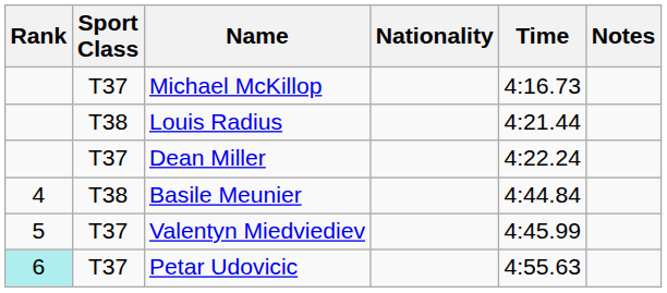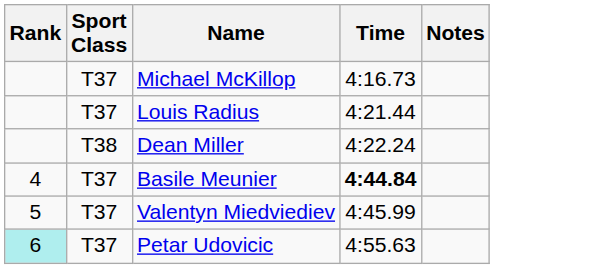- column: Nationality
Louis Radius | Sport Class: T38 -> T37
Dean Miller | Sport Class: T37 -> T38
Basile Meunier | Sport Class: T38 -> T37
Basile Meunier | Time: normal -> bold
